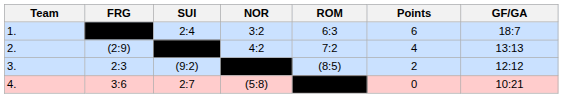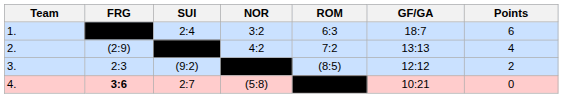columns swapped: GF/GA <-> Points
4. | FRG: normal -> bold
